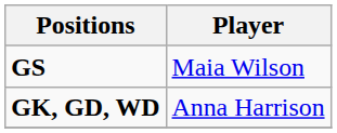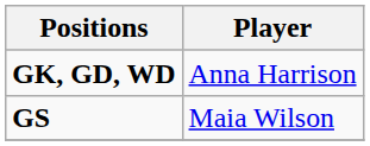rows swapped: GS <-> GK, GD, WD
